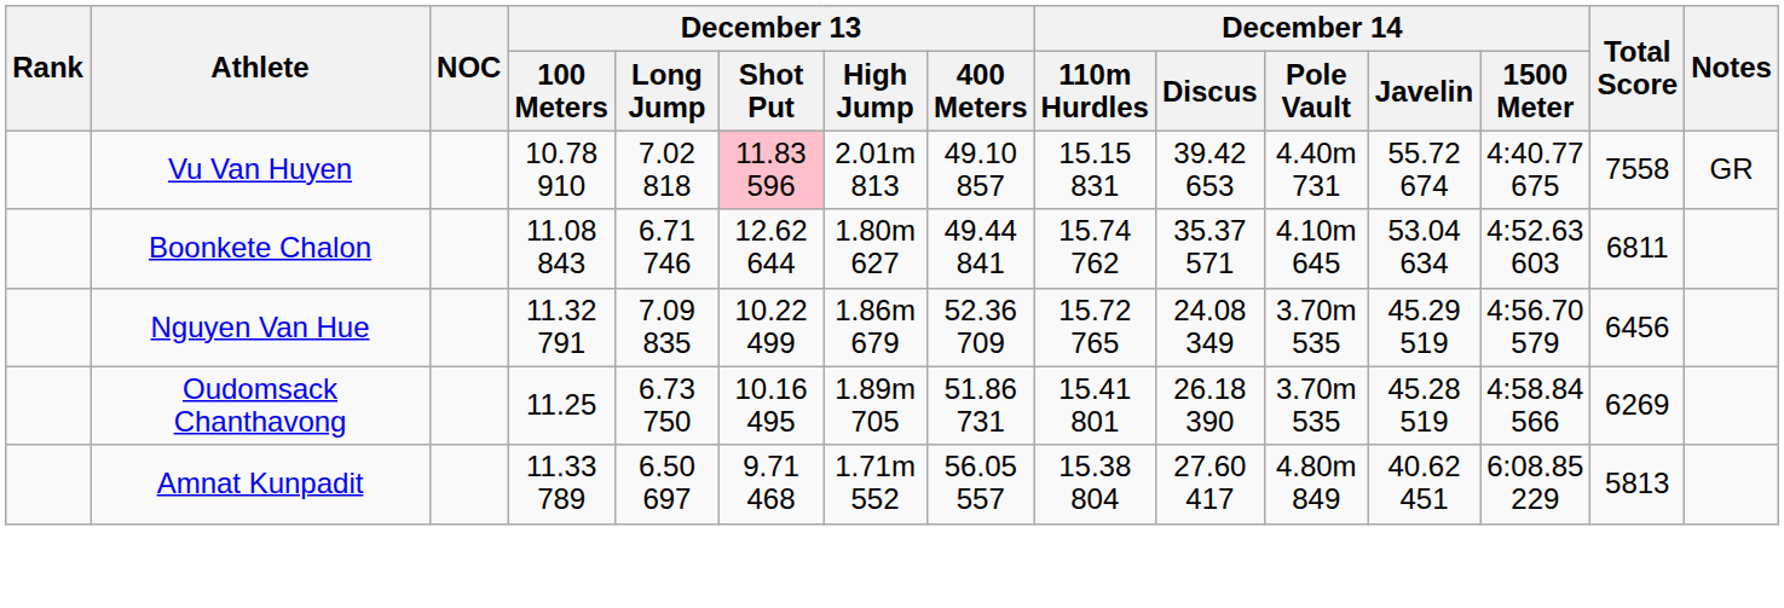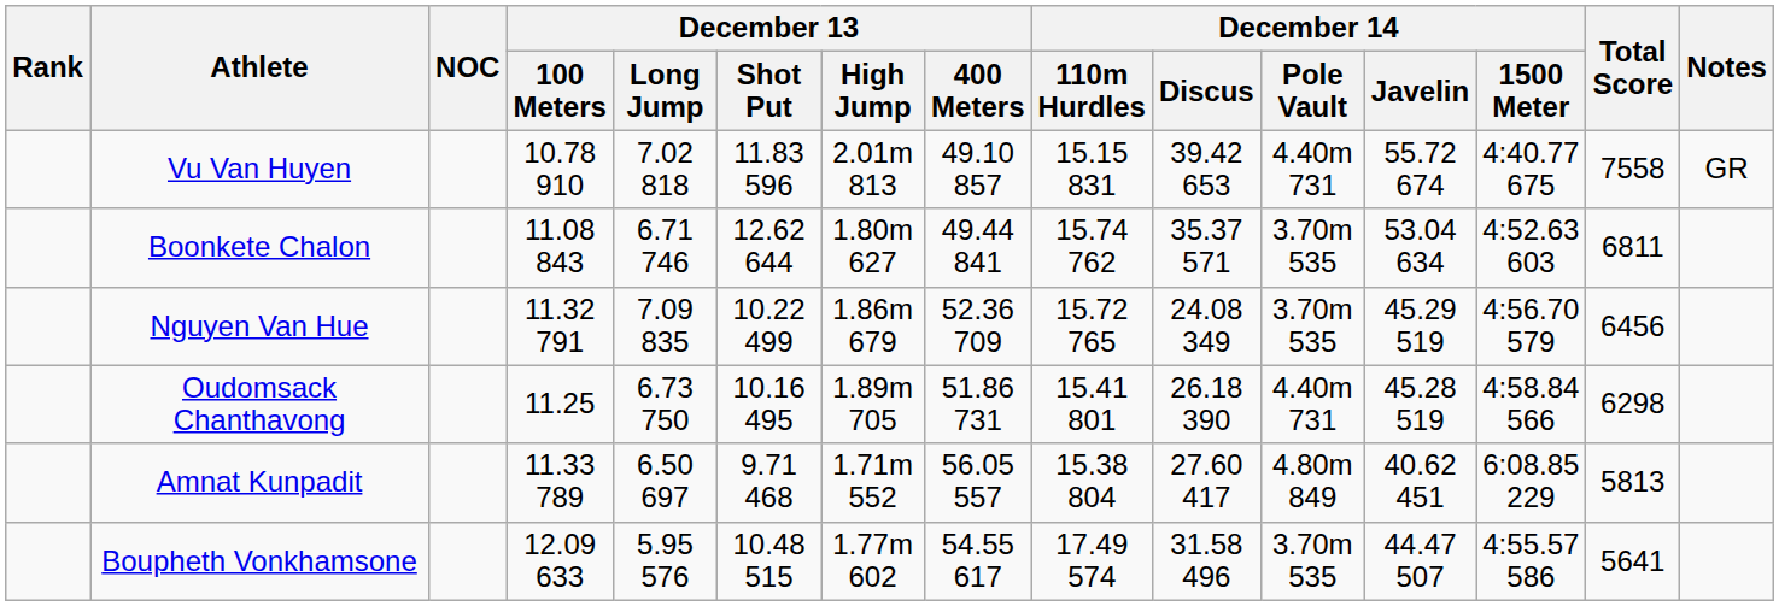Vu Van Huyen | December 13 / Shot Put: pink background -> no background
Boonkete Chalon | December 14 / Pole Vault: 4.10m 645 -> 3.70m 535
Oudomsack Chanthavong | December 14 / Pole Vault: 3.70m 535 -> 4.40m 731
Oudomsack Chanthavong | Total Score: 6269 -> 6298
+ row: Boupheth Vonkhamsone | 12.09 633 | 5.95 576 | 10.48 515 | 1.77m 602 | 54.55 617 | 17.49 574 | 31.58 496 | 3.70m 535 | 44.47 507 | 4:55.57 586 | 5641
